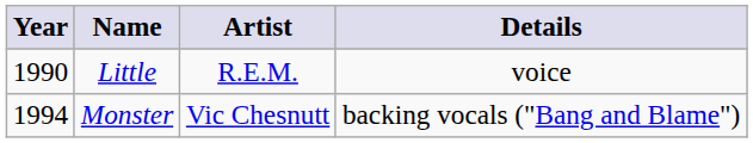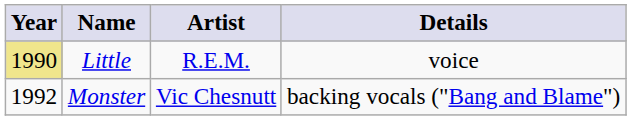Little | Year: no background -> khaki background
Monster | Year: 1994 -> 1992
